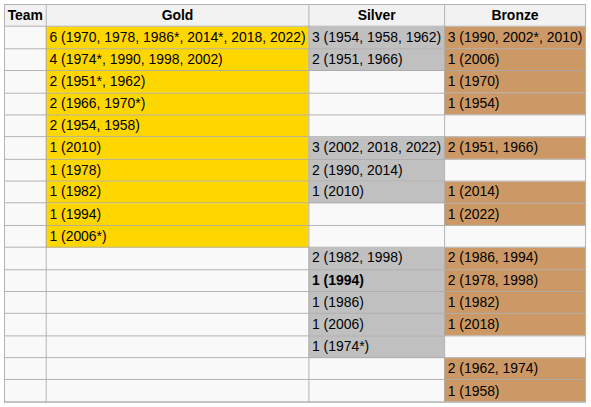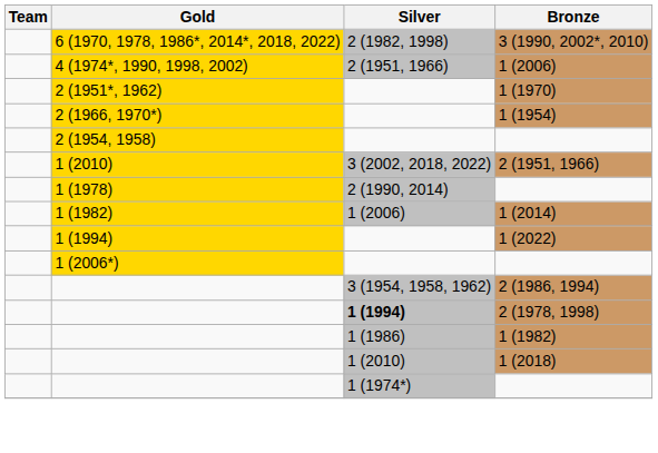3 (1990, 2002*, 2010) | Silver: 3 (1954, 1958, 1962) -> 2 (1982, 1998)
1 (2014) | Silver: 1 (2010) -> 1 (2006)
2 (1986, 1994) | Silver: 2 (1982, 1998) -> 3 (1954, 1958, 1962)
1 (2018) | Silver: 1 (2006) -> 1 (2010)
- row: 2 (1962, 1974)
- row: 1 (1958)
